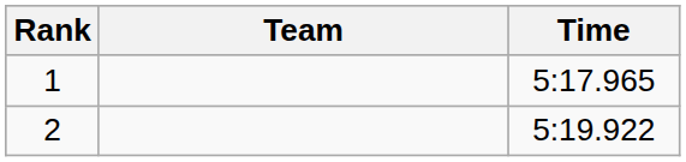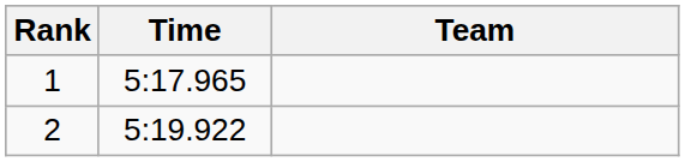columns swapped: Team <-> Time
